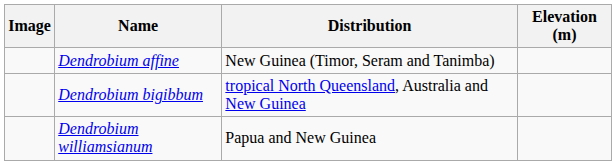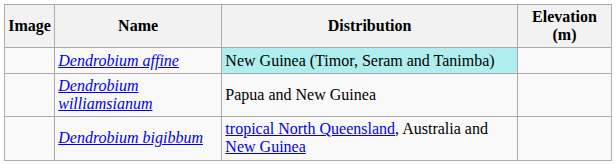Dendrobium affine | Distribution: no background -> paleturquoise background
rows swapped: Dendrobium bigibbum <-> Dendrobium williamsianum
